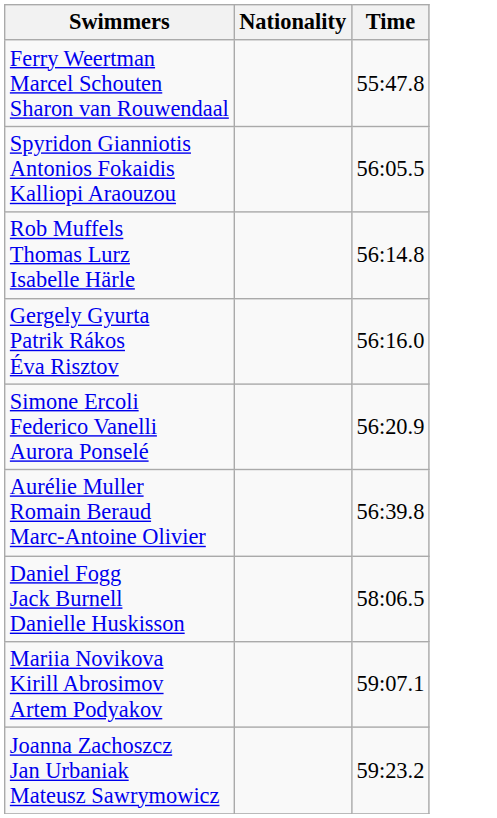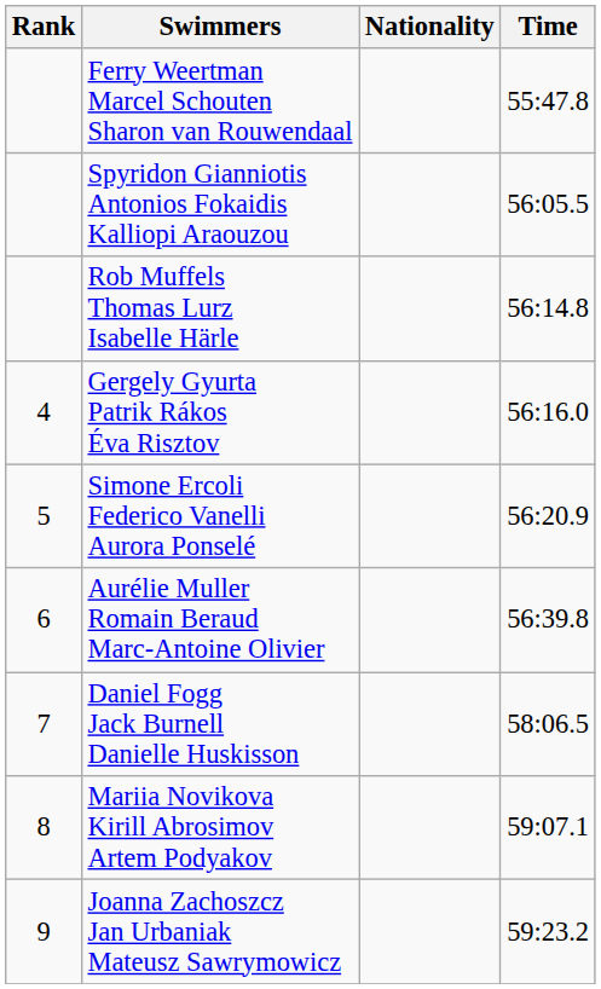+ column: Rank | 4 | 5 | 6 | 7 | 8 | 9
